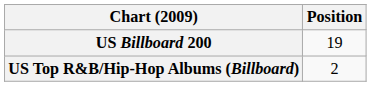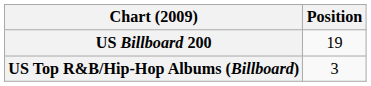US Top R&B/Hip-Hop Albums (Billboard) | Position: 2 -> 3
